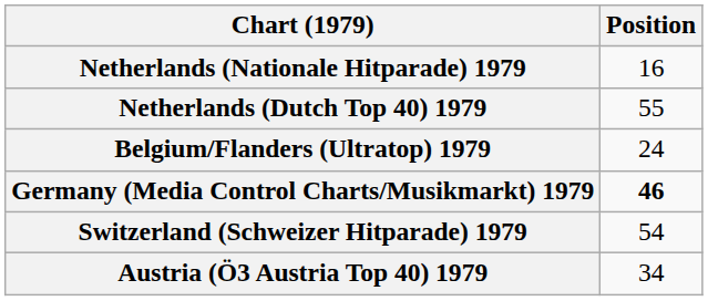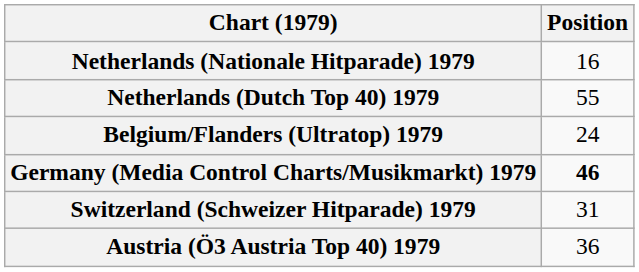Switzerland (Schweizer Hitparade) 1979 | Position: 54 -> 31
Austria (Ö3 Austria Top 40) 1979 | Position: 34 -> 36
